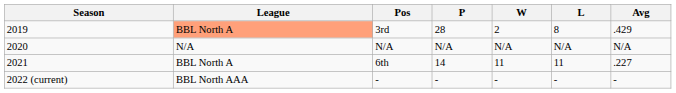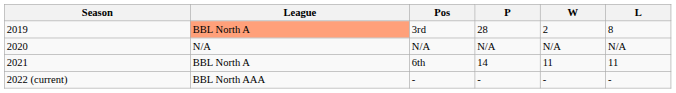- column: Avg | .429 | N/A | .227 | -
